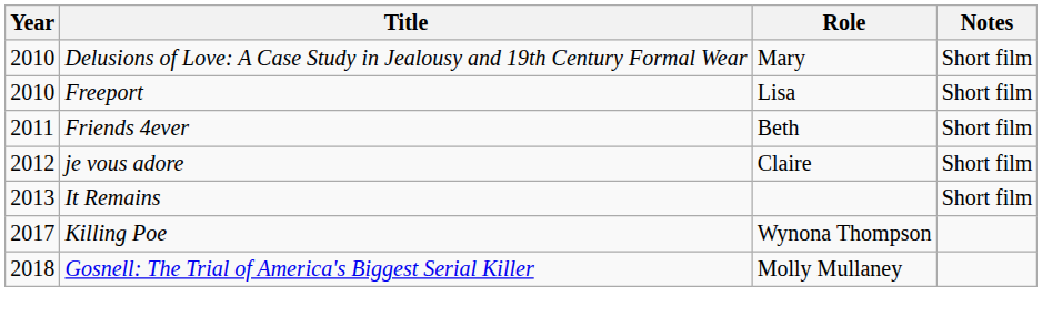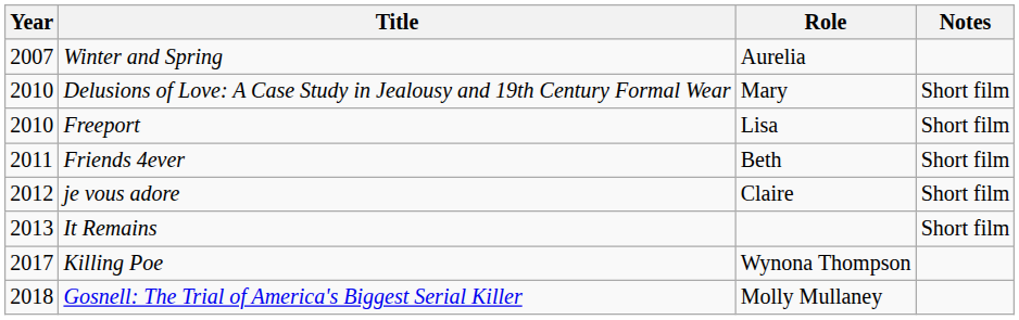+ row: 2007 | Winter and Spring | Aurelia
